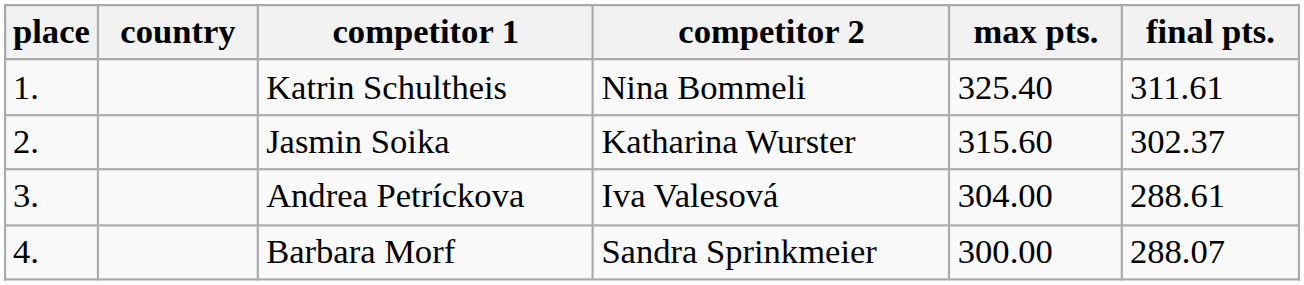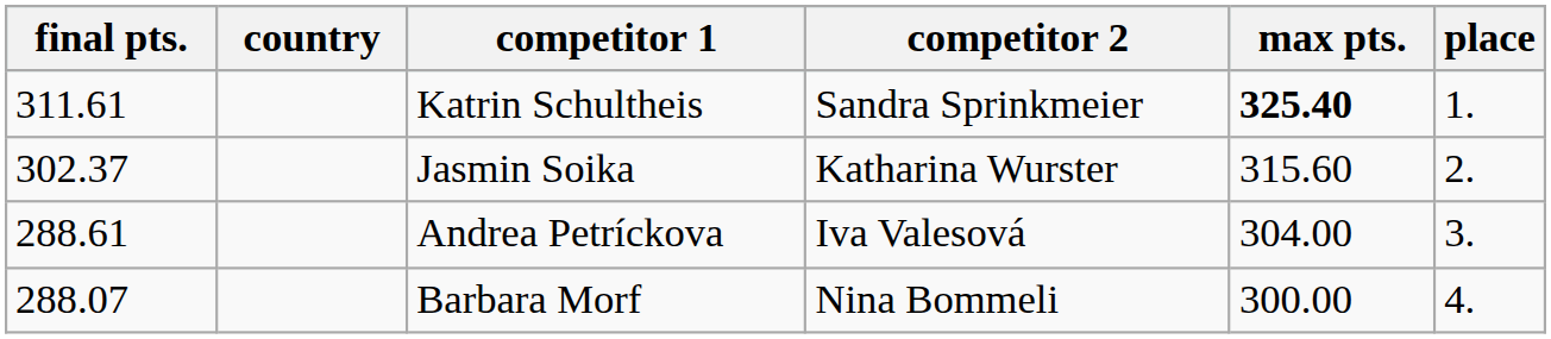columns swapped: place <-> final pts.
Katrin Schultheis | competitor 2: Nina Bommeli -> Sandra Sprinkmeier
Katrin Schultheis | max pts.: normal -> bold
Barbara Morf | competitor 2: Sandra Sprinkmeier -> Nina Bommeli
